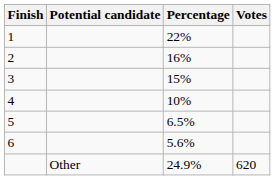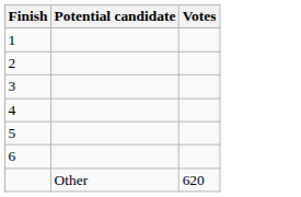- column: Percentage | 22% | 16% | 15% | 10% | 6.5% | 5.6% | 24.9%
